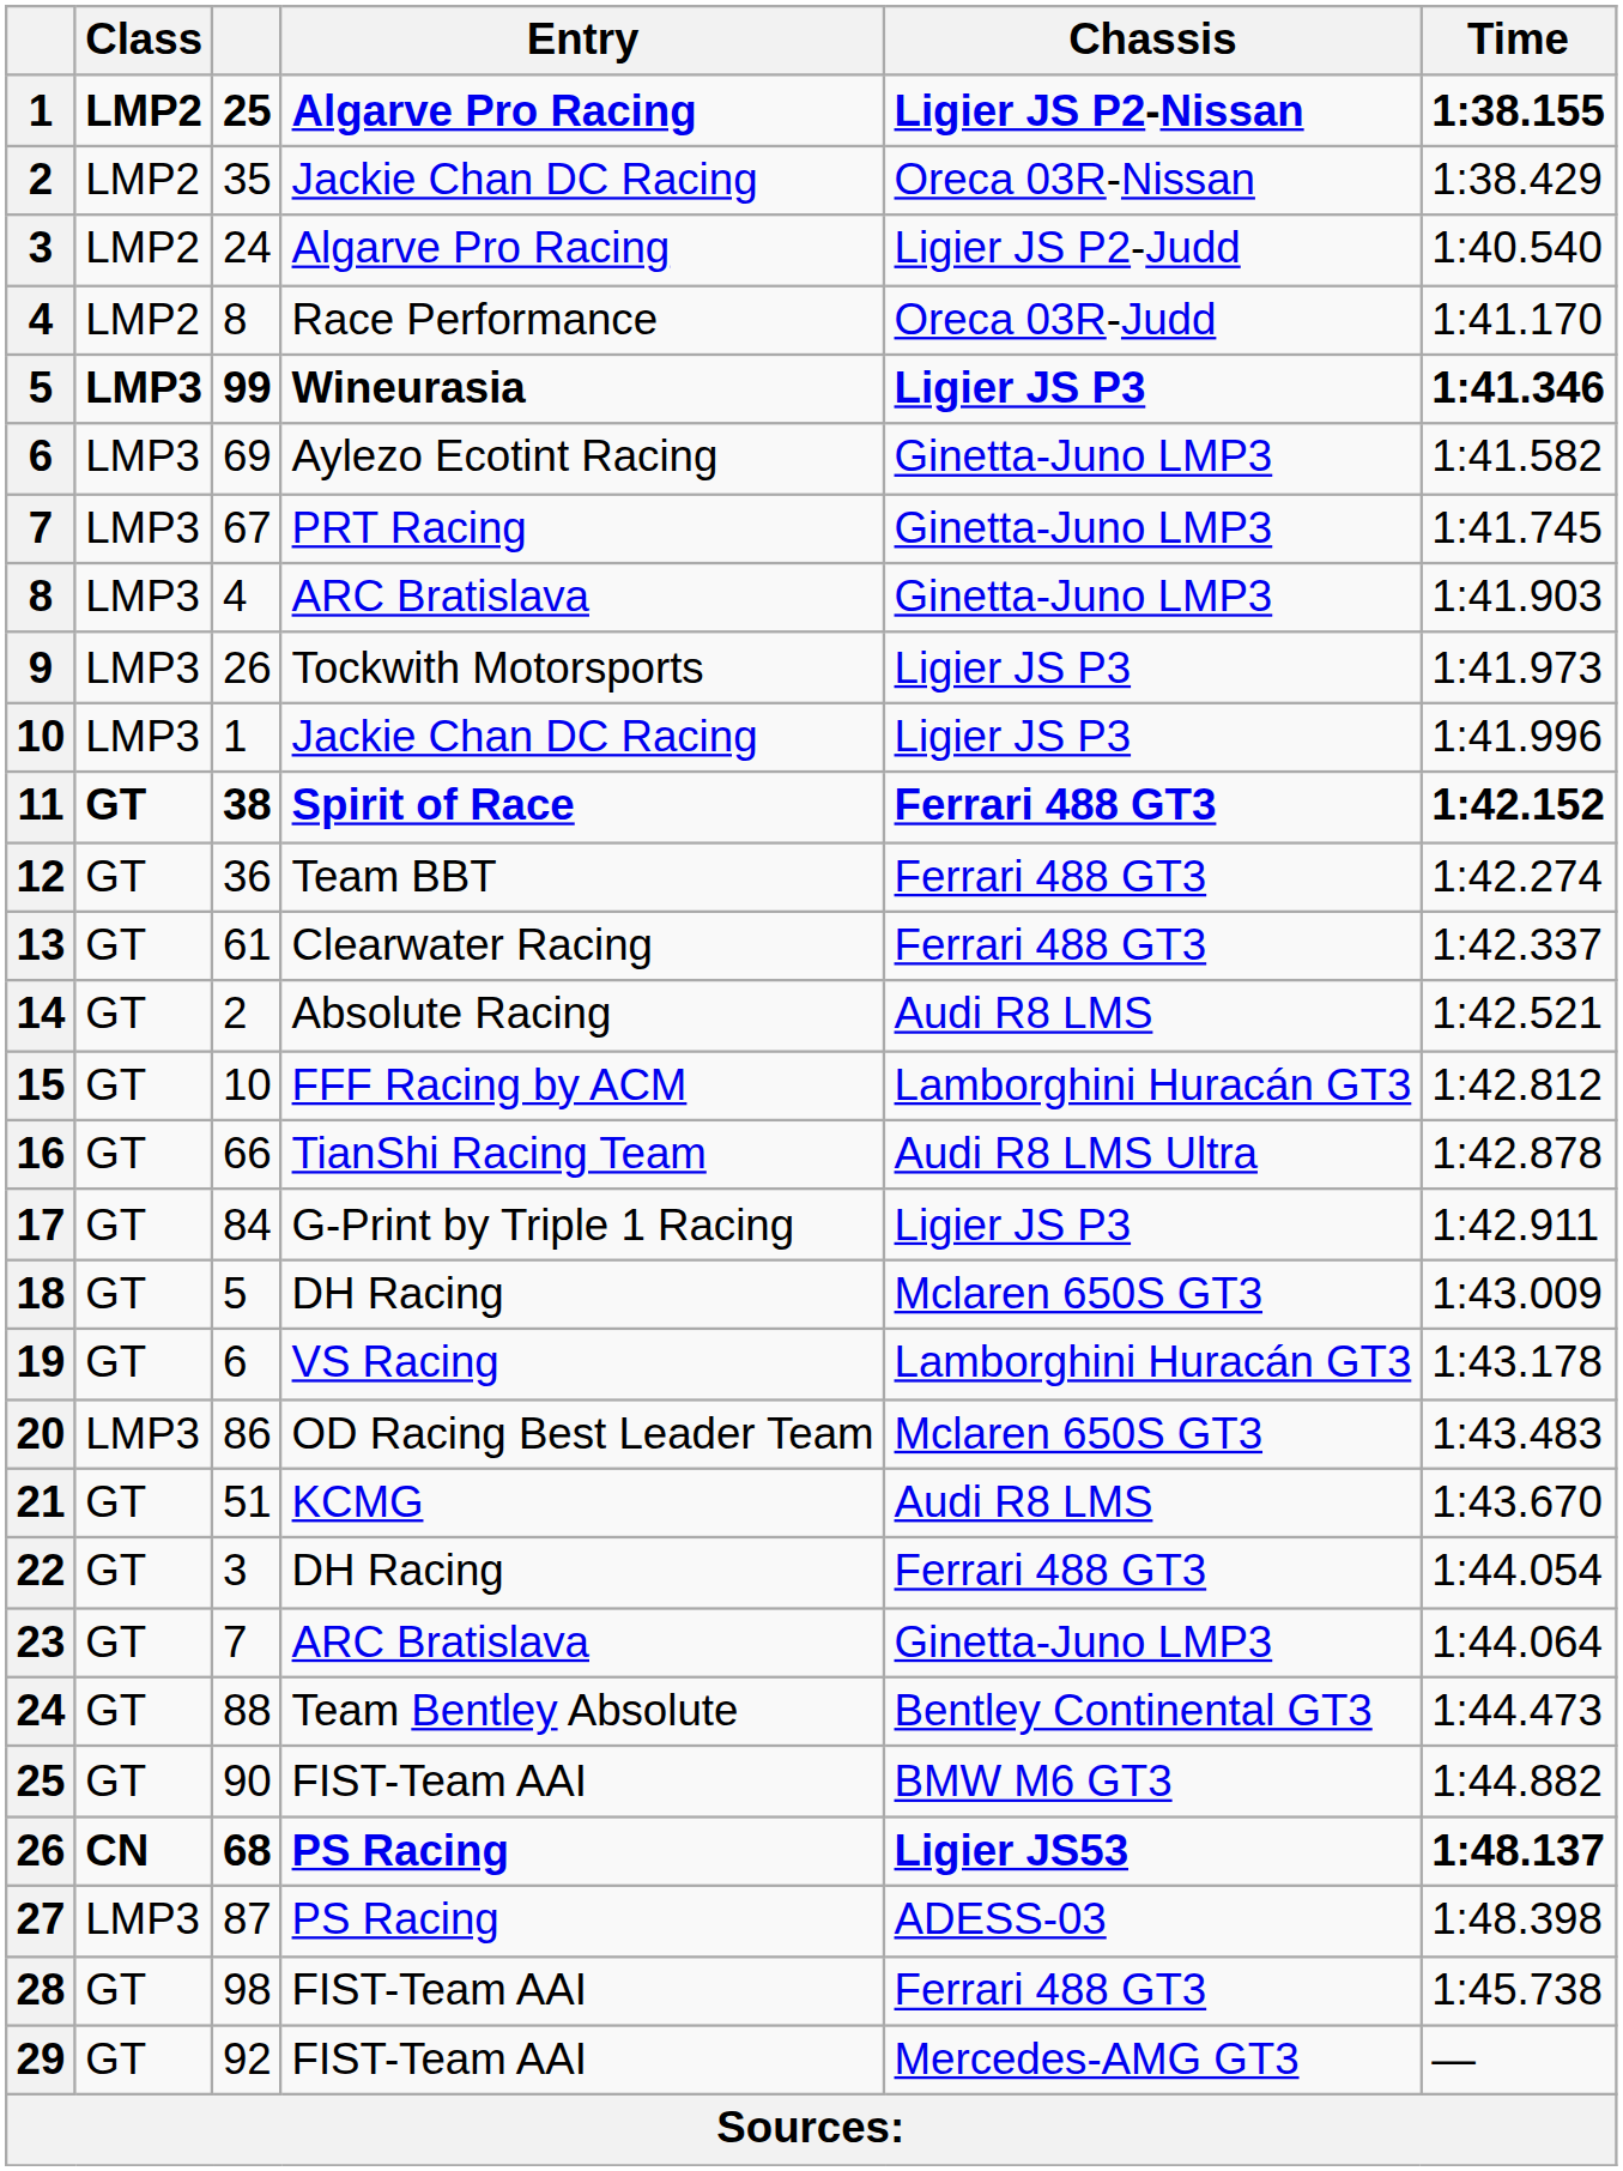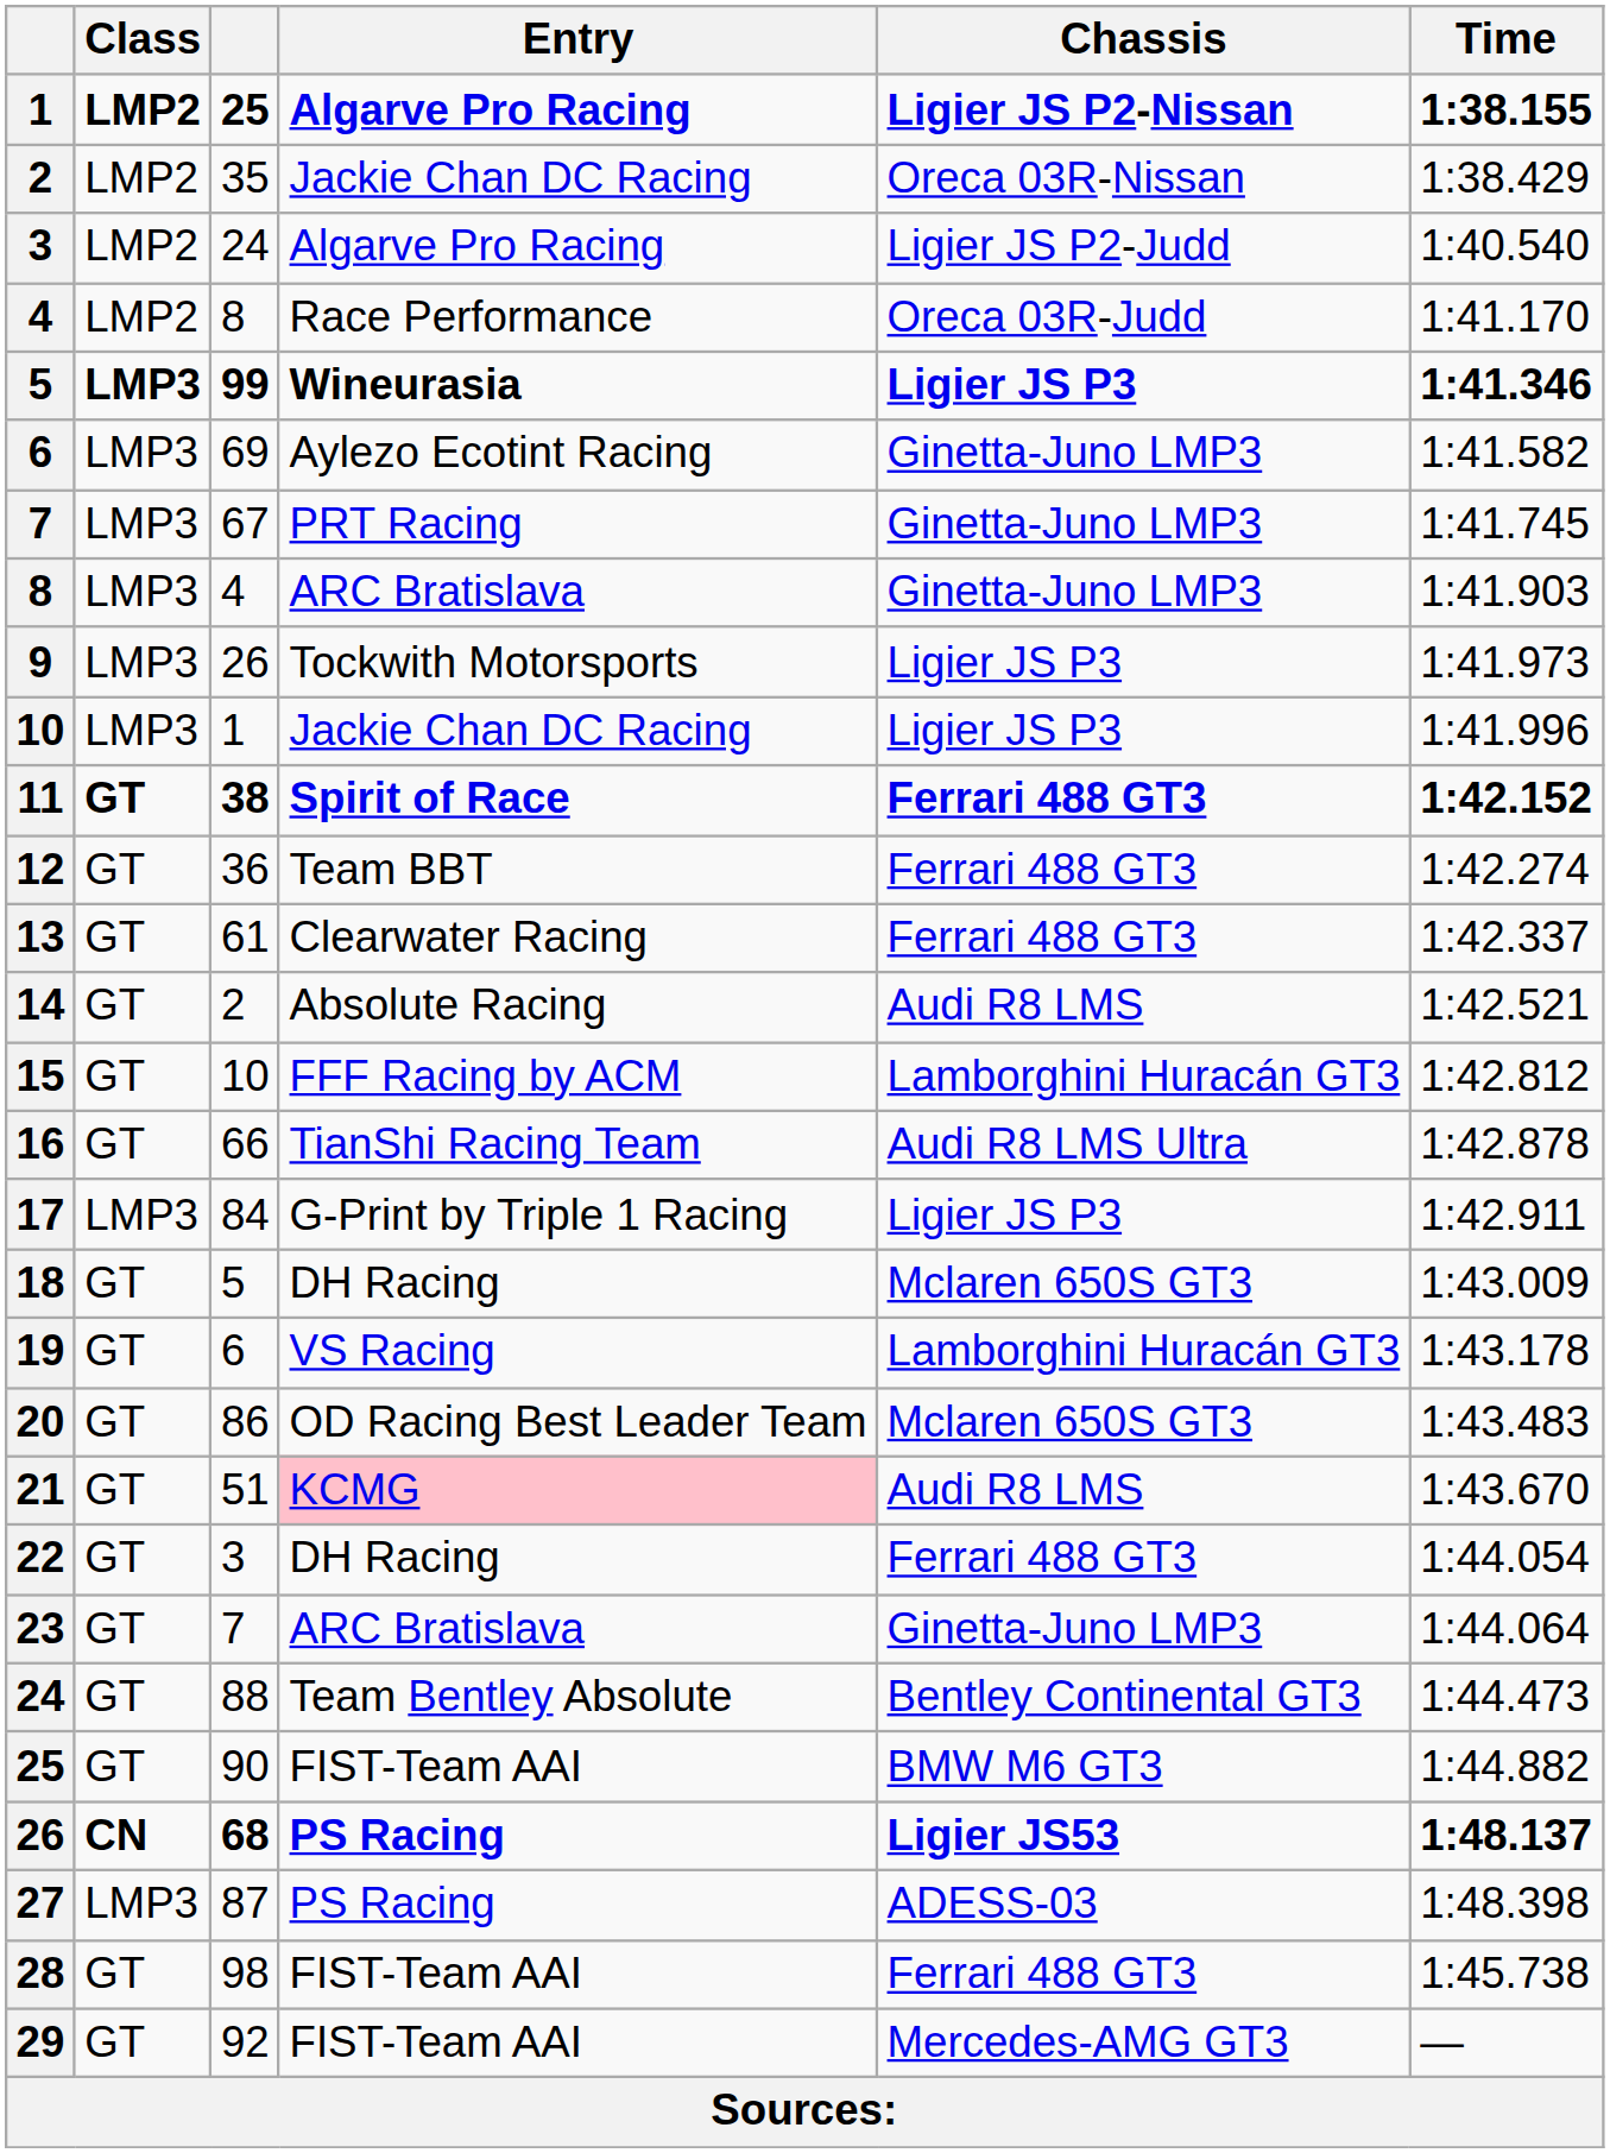17 | Class: GT -> LMP3
20 | Class: LMP3 -> GT
21 | Entry: no background -> pink background
